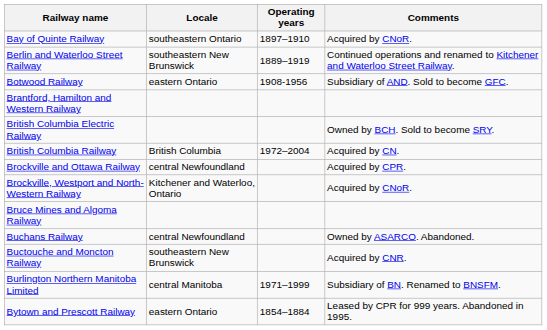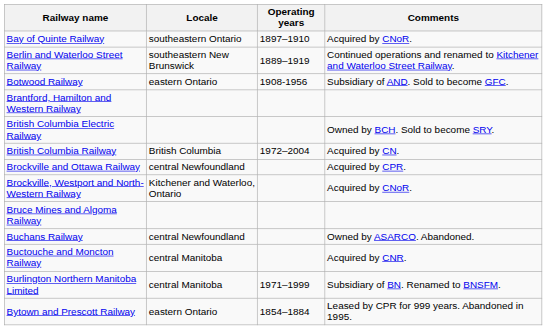Buctouche and Moncton Railway | Locale: southeastern New Brunswick -> central Manitoba
